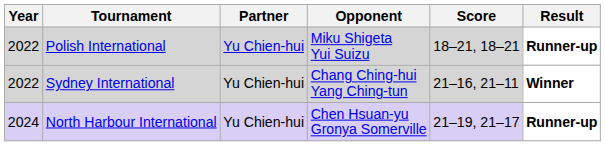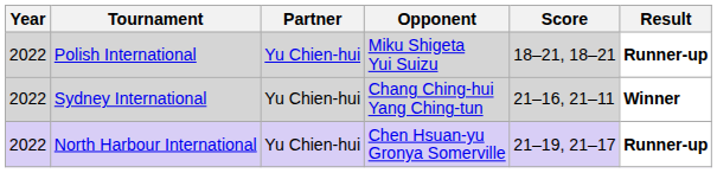North Harbour International | Year: 2024 -> 2022
